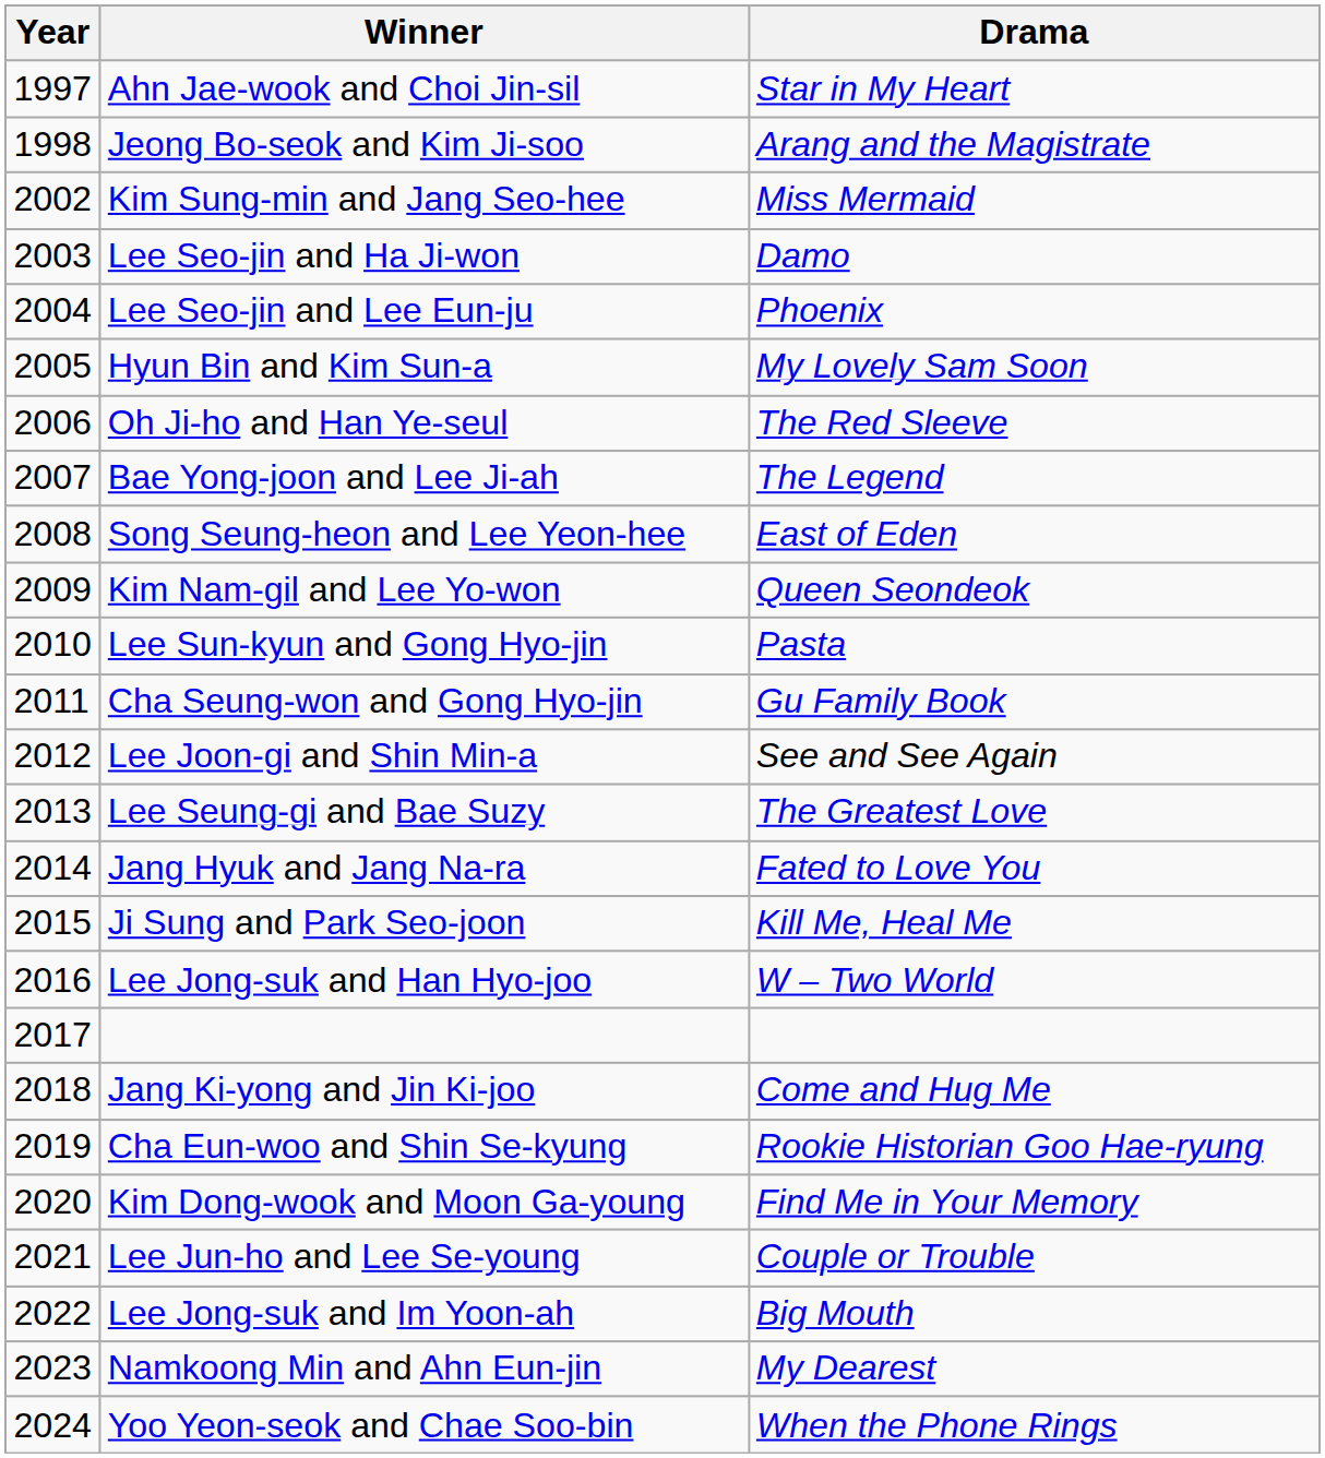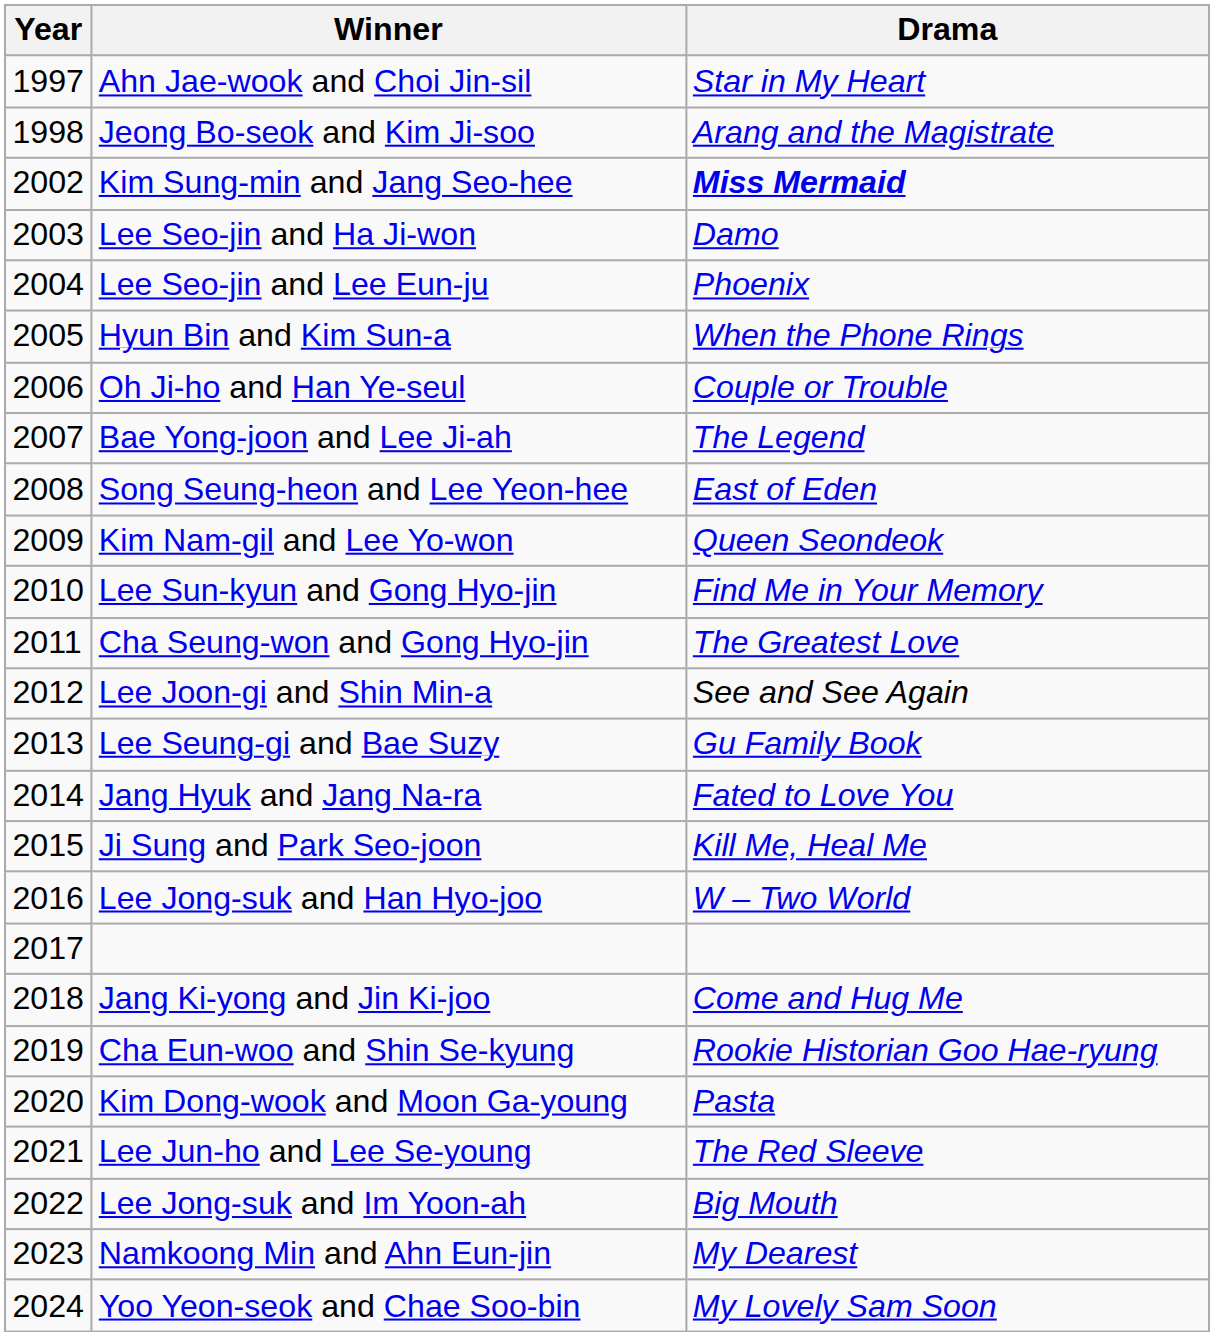Kim Sung-min and Jang Seo-hee | Drama: normal -> bold
Hyun Bin and Kim Sun-a | Drama: My Lovely Sam Soon -> When the Phone Rings
Oh Ji-ho and Han Ye-seul | Drama: The Red Sleeve -> Couple or Trouble
Lee Sun-kyun and Gong Hyo-jin | Drama: Pasta -> Find Me in Your Memory
Cha Seung-won and Gong Hyo-jin | Drama: Gu Family Book -> The Greatest Love
Lee Seung-gi and Bae Suzy | Drama: The Greatest Love -> Gu Family Book
Kim Dong-wook and Moon Ga-young | Drama: Find Me in Your Memory -> Pasta
Lee Jun-ho and Lee Se-young | Drama: Couple or Trouble -> The Red Sleeve
Yoo Yeon-seok and Chae Soo-bin | Drama: When the Phone Rings -> My Lovely Sam Soon
